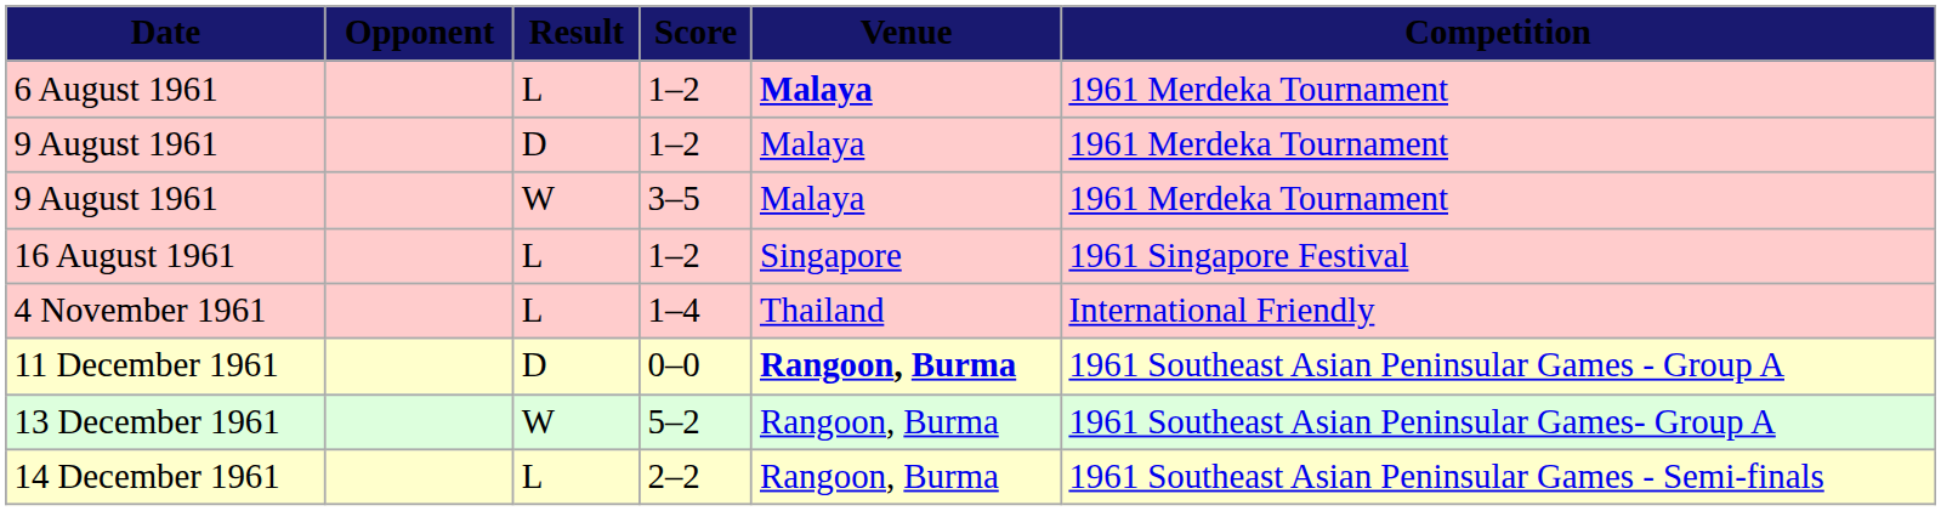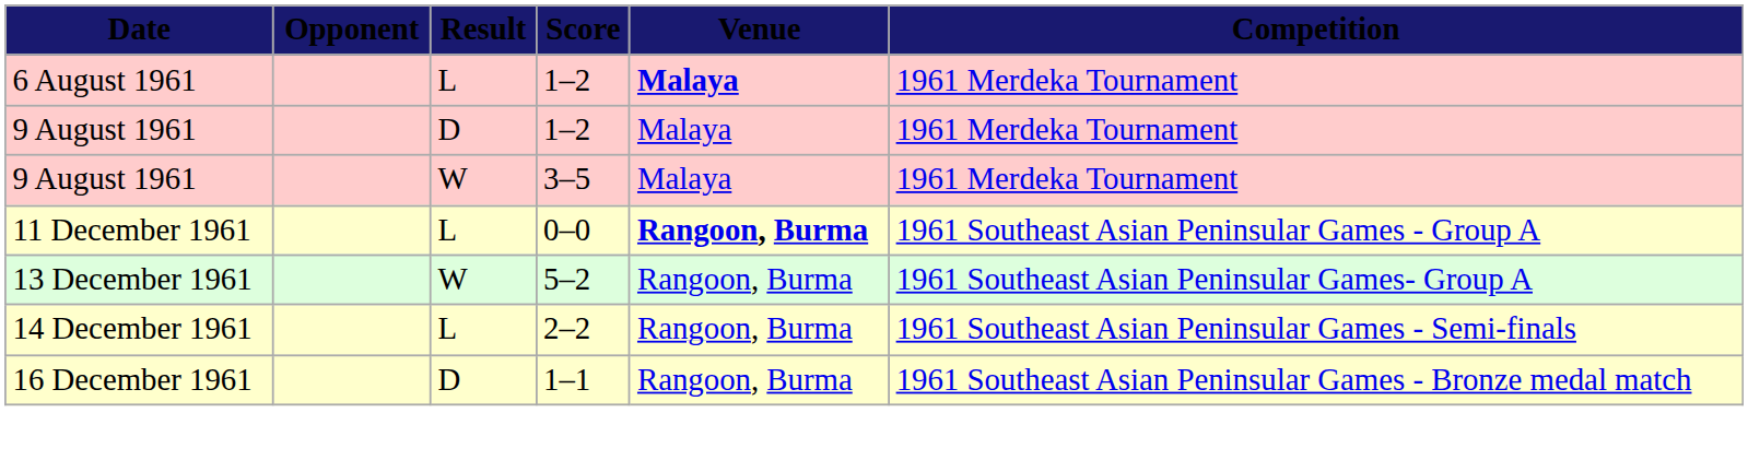- row: 16 August 1961 | L | 1–2 | Singapore | 1961 Singapore Festival
- row: 4 November 1961 | L | 1–4 | Thailand | International Friendly
11 December 1961 | Result: D -> L
+ row: 16 December 1961 | D | 1–1 | Rangoon, Burma | 1961 Southeast Asian Peninsular Games - Bronze medal match
